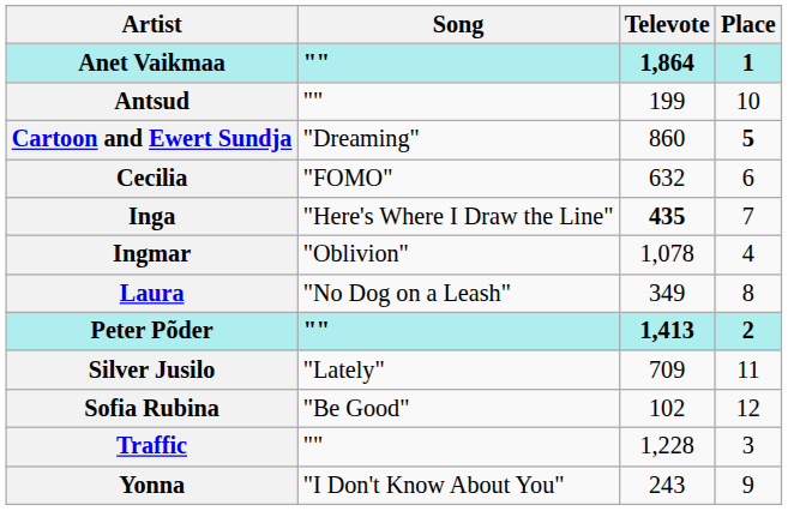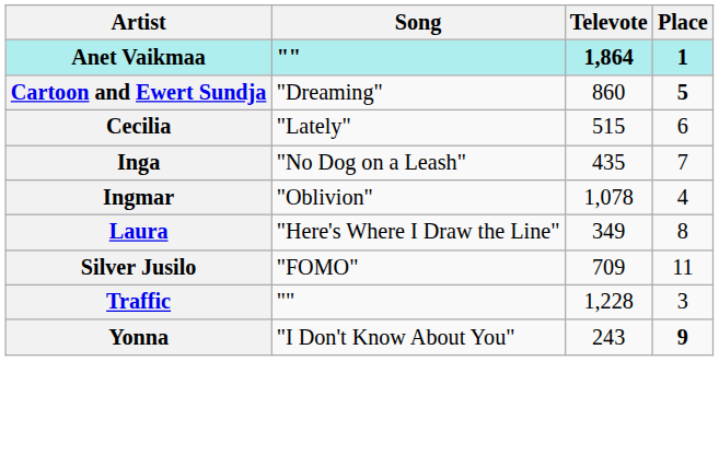- row: Antsud | "" | 199 | 10
Cecilia | Song: "FOMO" -> "Lately"
Cecilia | Televote: 632 -> 515
Inga | Song: "Here's Where I Draw the Line" -> "No Dog on a Leash"
Inga | Televote: bold -> normal
Laura | Song: "No Dog on a Leash" -> "Here's Where I Draw the Line"
- row: Peter Põder | "" | 1,413 | 2
Silver Jusilo | Song: "Lately" -> "FOMO"
- row: Sofia Rubina | "Be Good" | 102 | 12
Yonna | Place: normal -> bold
